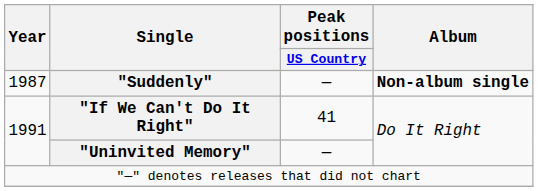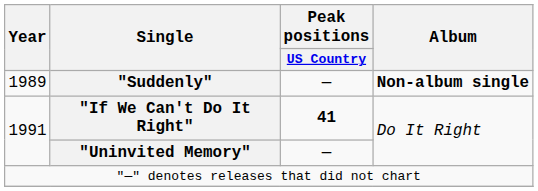"Suddenly" | Year: 1987 -> 1989
"If We Can't Do It Right" | Peak positions / US Country: normal -> bold
